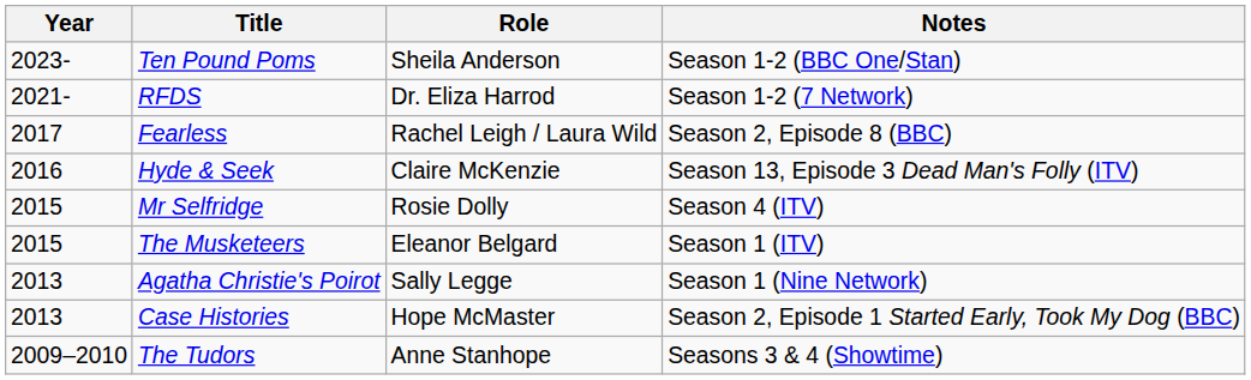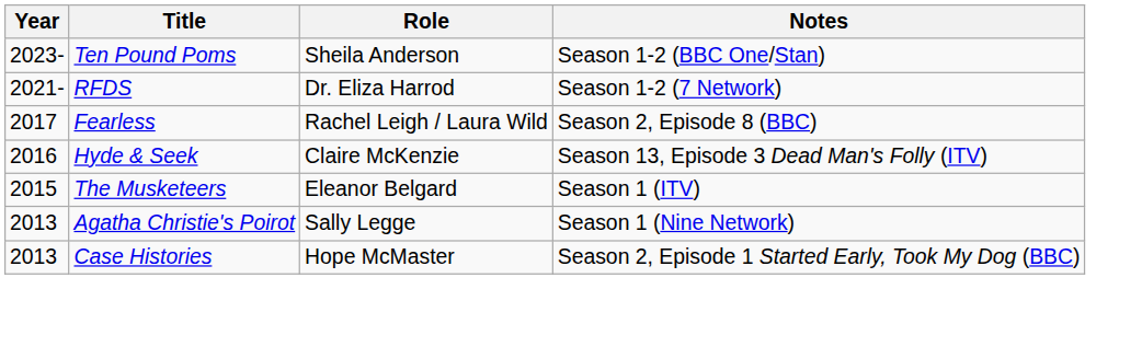- row: 2015 | Mr Selfridge | Rosie Dolly | Season 4 (ITV)
- row: 2009–2010 | The Tudors | Anne Stanhope | Seasons 3 & 4 (Showtime)
